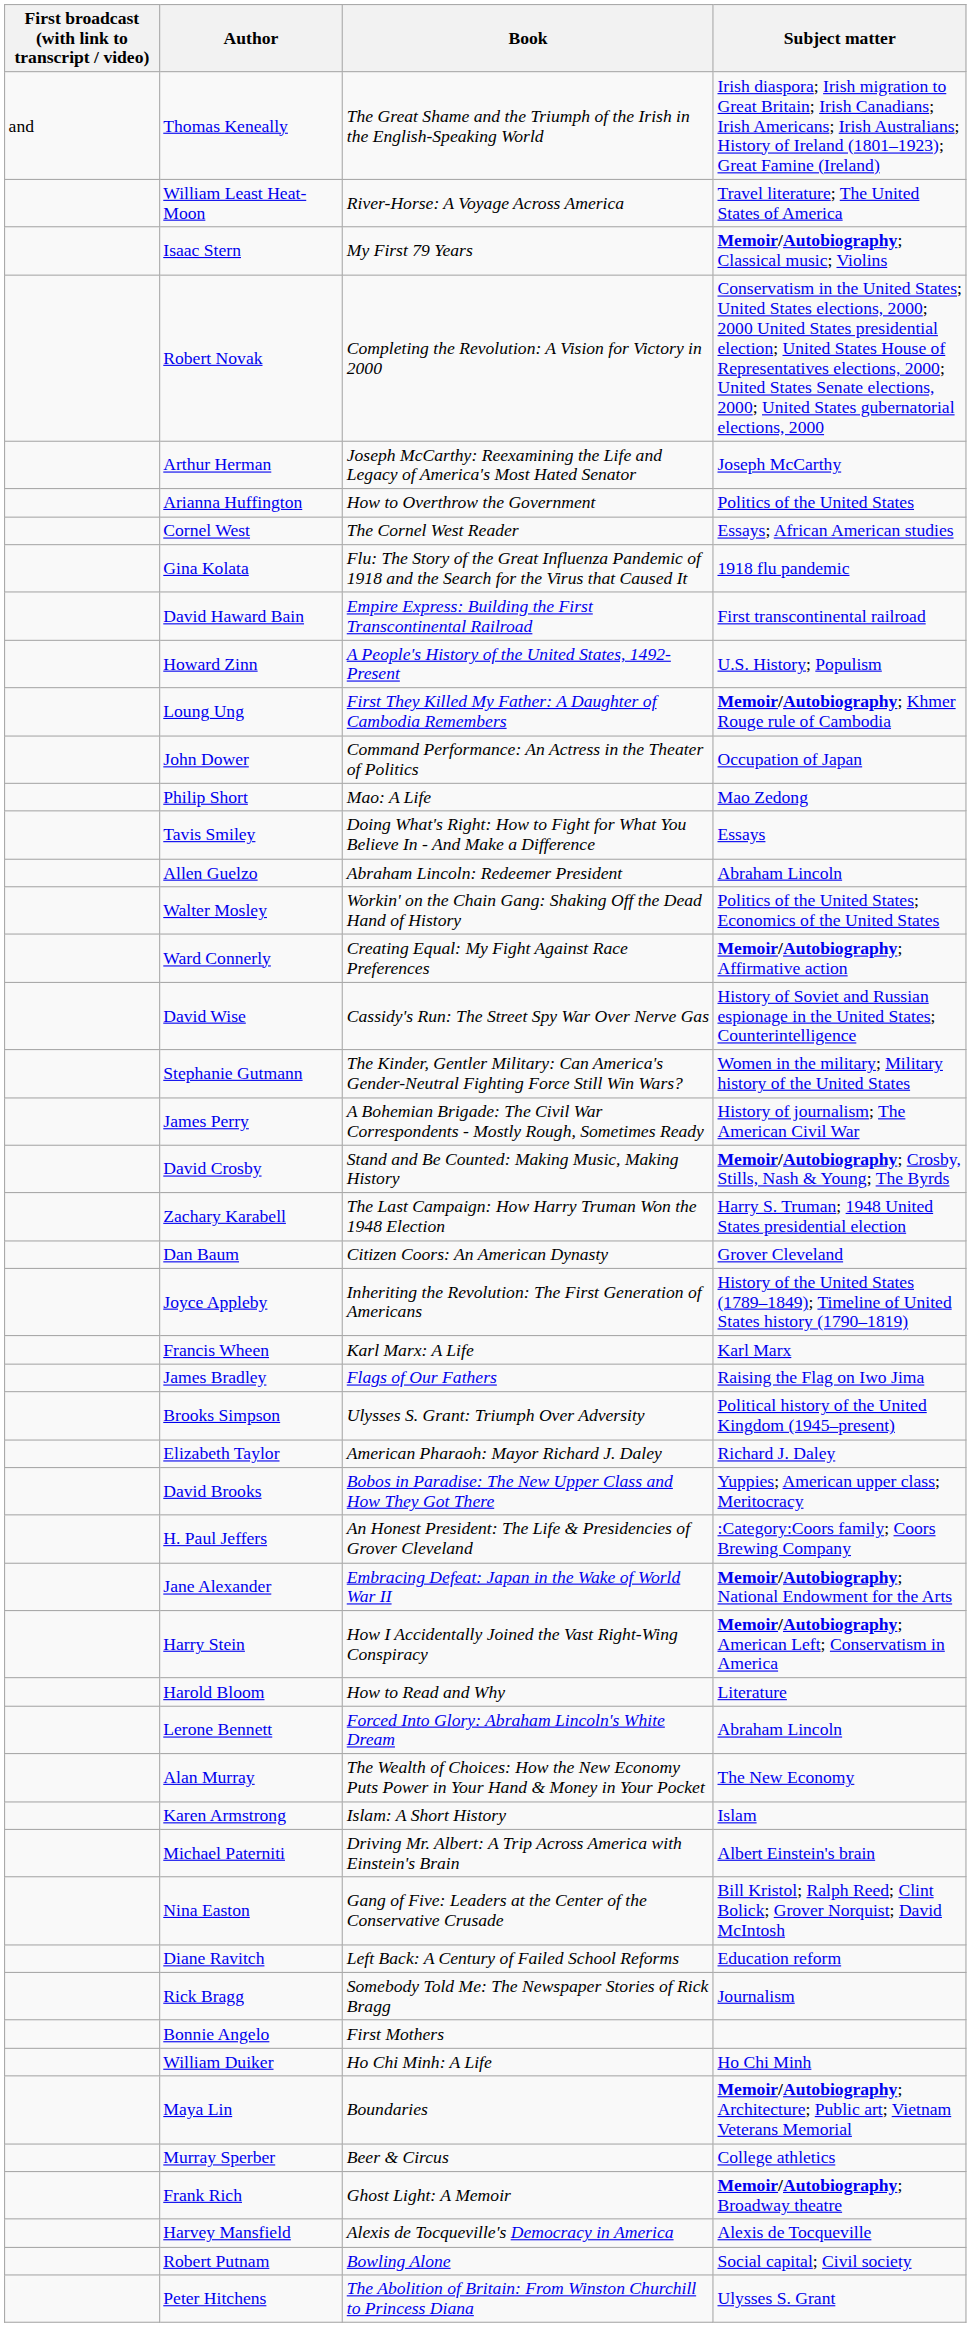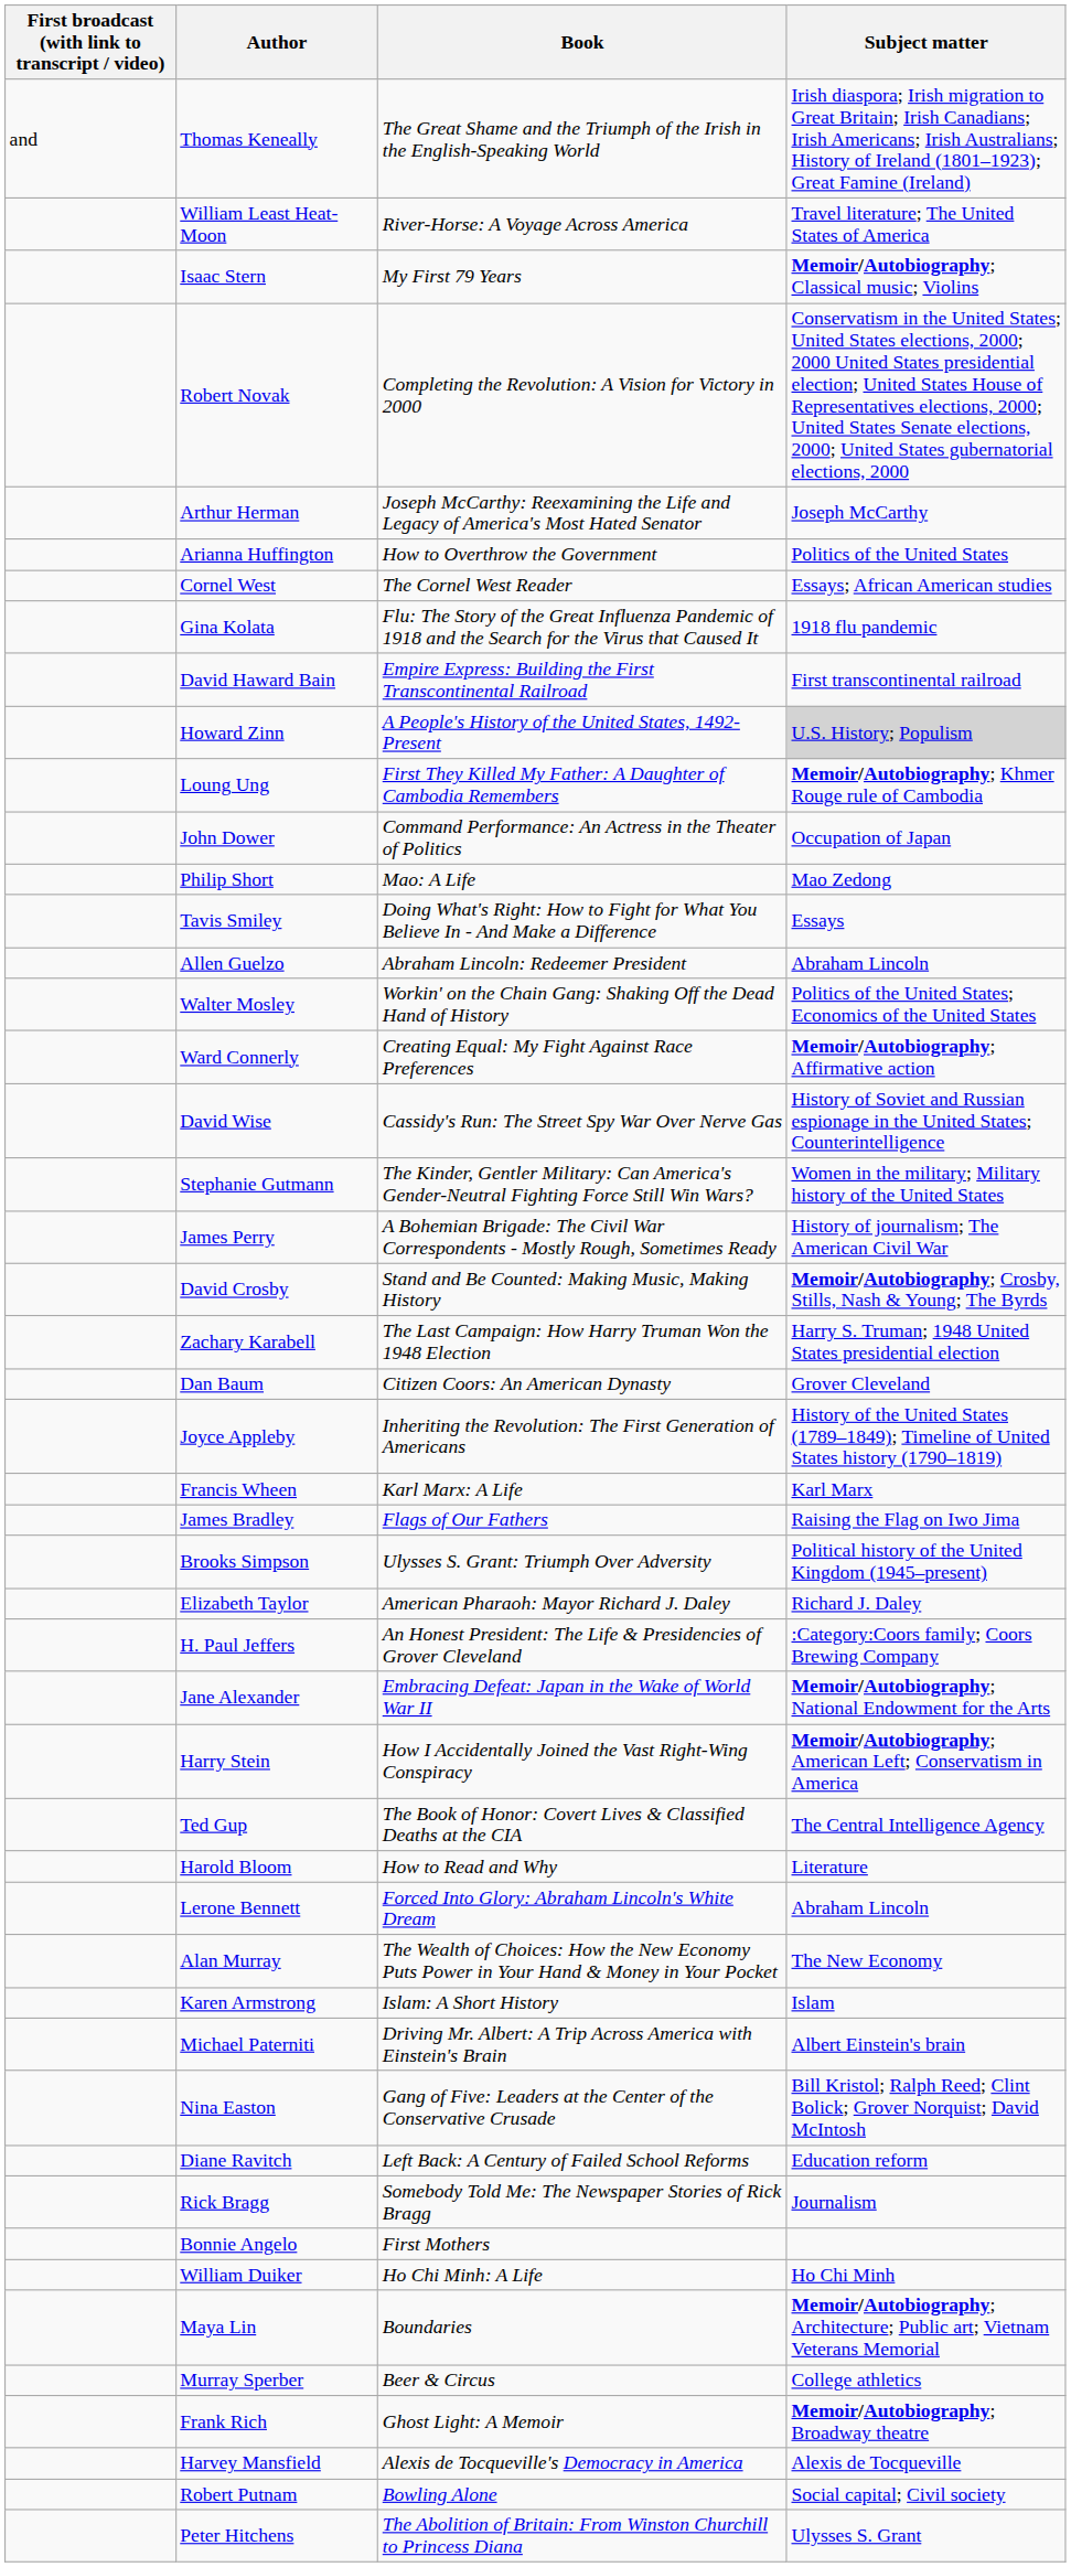Howard Zinn | Subject matter: no background -> lightgrey background
- row: David Brooks | Bobos in Paradise: The New Upper Class and How They Got There | Yuppies; American upper class; Meritocracy
+ row: Ted Gup | The Book of Honor: Covert Lives & Classified Deaths at the CIA | The Central Intelligence Agency
